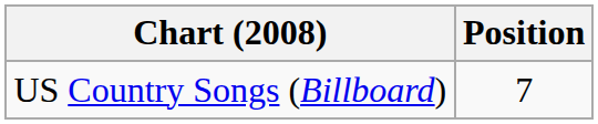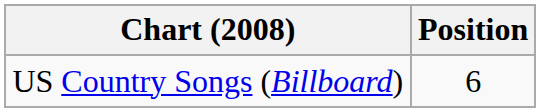US Country Songs (Billboard) | Position: 7 -> 6
